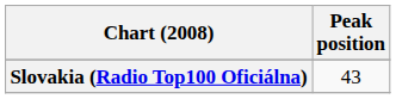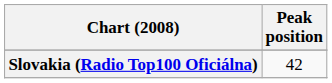Slovakia (Radio Top100 Oficiálna) | Peak position: 43 -> 42
